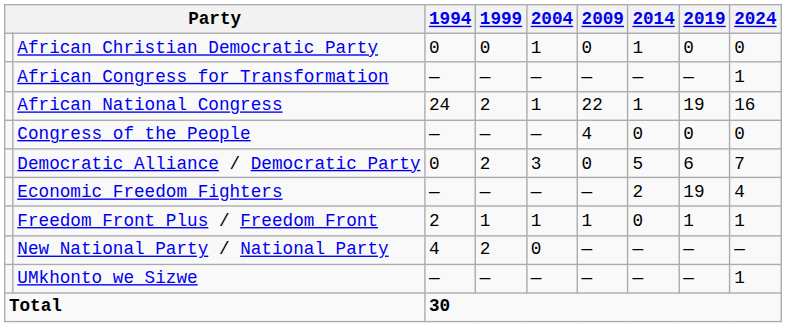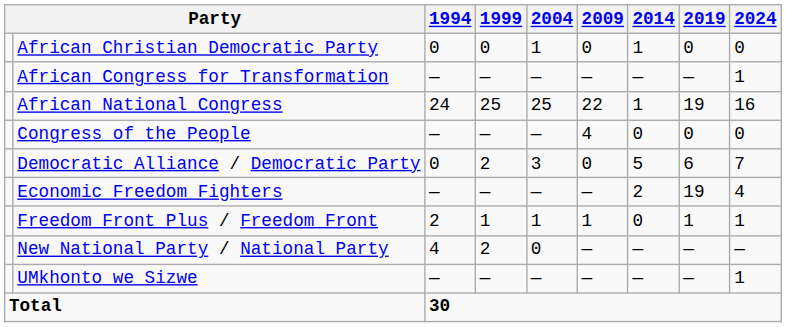African National Congress | 1999: 2 -> 25
African National Congress | 2004: 1 -> 25
